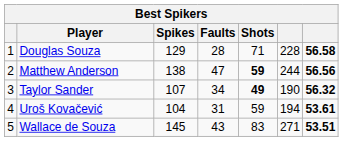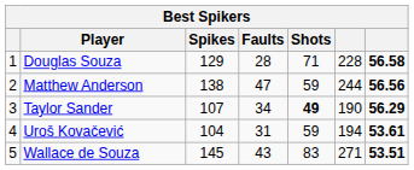Matthew Anderson | Shots: bold -> normal
Taylor Sander | column 7: 56.32 -> 56.29
